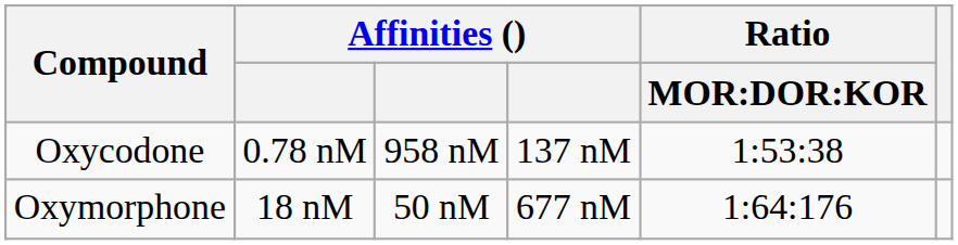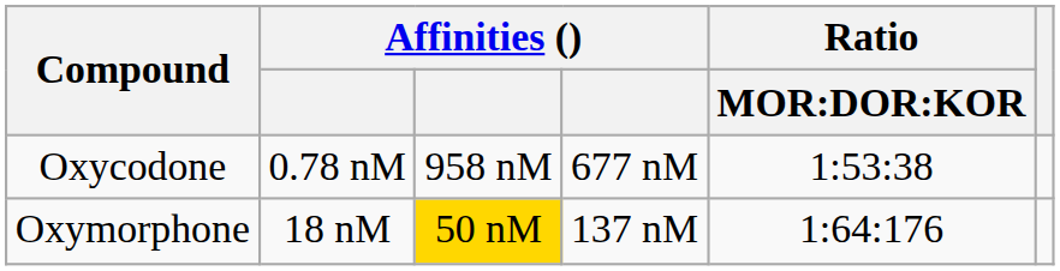Oxycodone | column 4: 137 nM -> 677 nM
Oxymorphone | column 3: no background -> gold background
Oxymorphone | column 4: 677 nM -> 137 nM
